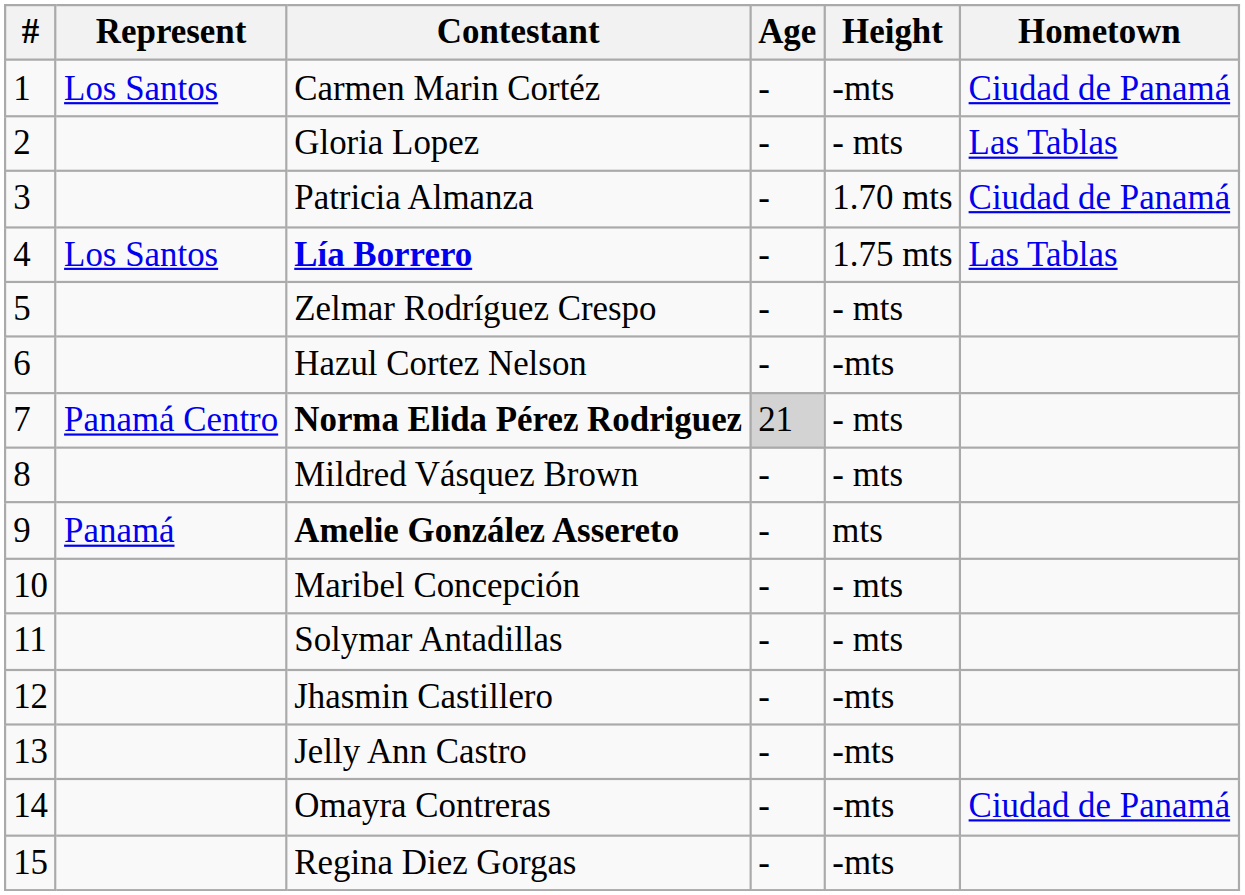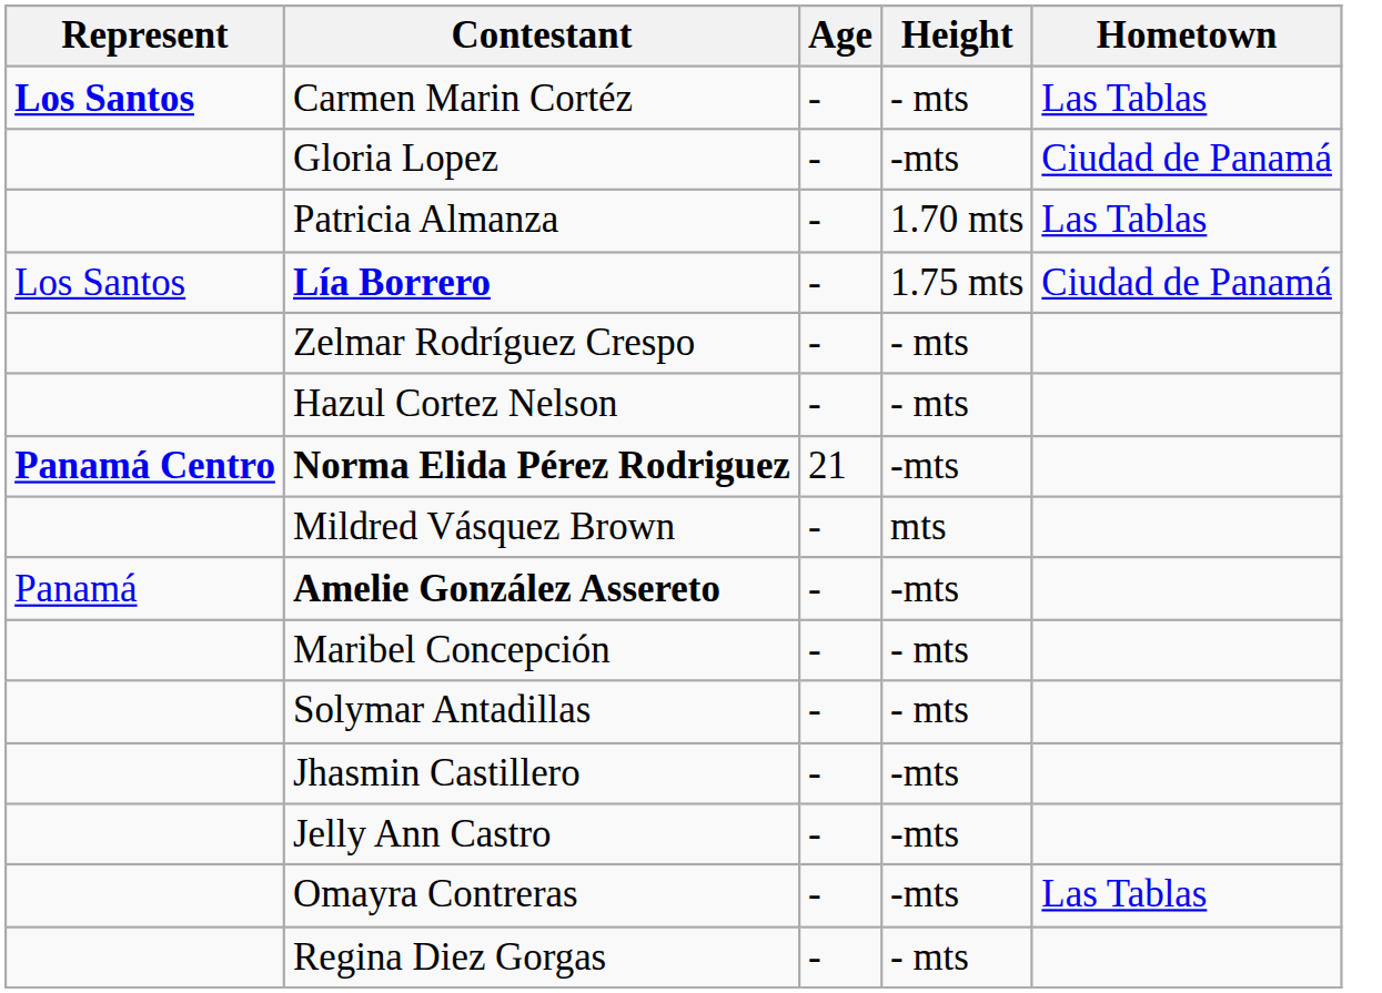- column: # | 1 | 2 | 3 | 4 | 5 | 6 | 7 | 8 | 9 | 10 | 11 | 12 | 13 | 14 | 15
Carmen Marin Cortéz | Represent: normal -> bold
Carmen Marin Cortéz | Height: -mts -> - mts
Carmen Marin Cortéz | Hometown: Ciudad de Panamá -> Las Tablas
Gloria Lopez | Height: - mts -> -mts
Gloria Lopez | Hometown: Las Tablas -> Ciudad de Panamá
Patricia Almanza | Hometown: Ciudad de Panamá -> Las Tablas
Lía Borrero | Hometown: Las Tablas -> Ciudad de Panamá
Hazul Cortez Nelson | Height: -mts -> - mts
Norma Elida Pérez Rodriguez | Represent: normal -> bold
Norma Elida Pérez Rodriguez | Age: lightgrey background -> no background
Norma Elida Pérez Rodriguez | Height: - mts -> -mts
Mildred Vásquez Brown | Height: - mts -> mts
Amelie González Assereto | Height: mts -> -mts
Omayra Contreras | Hometown: Ciudad de Panamá -> Las Tablas
Regina Diez Gorgas | Height: -mts -> - mts
